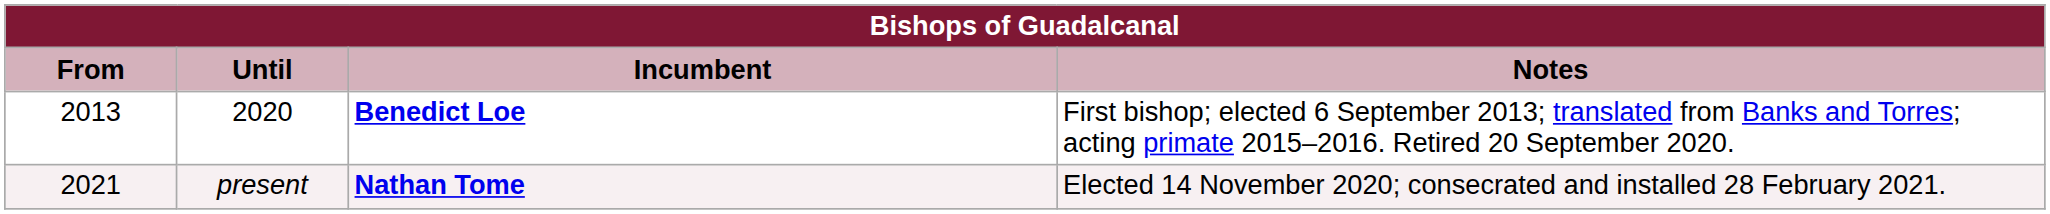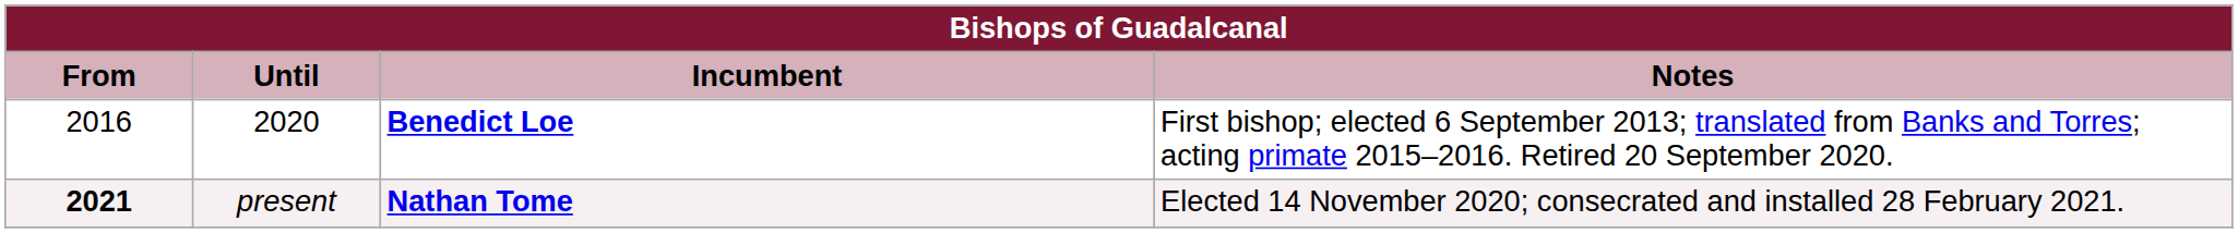2020 | From: 2013 -> 2016
present | From: normal -> bold
